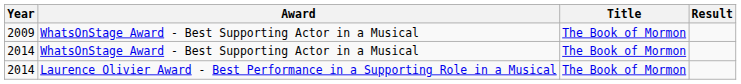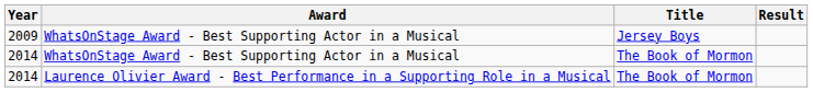2009 | Title: The Book of Mormon -> Jersey Boys
